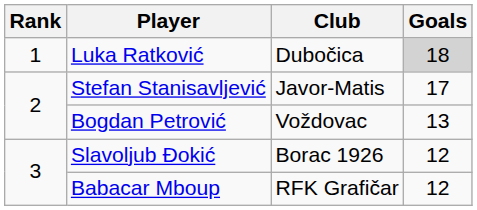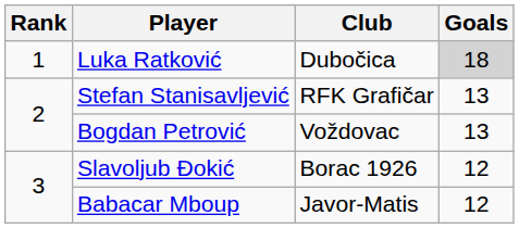Stefan Stanisavljević | Club: Javor-Matis -> RFK Grafičar
Stefan Stanisavljević | Goals: 17 -> 13
Babacar Mboup | Club: RFK Grafičar -> Javor-Matis
